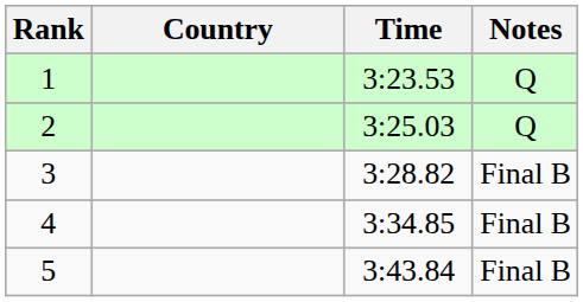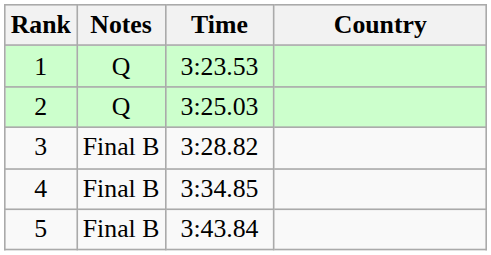columns swapped: Country <-> Notes
